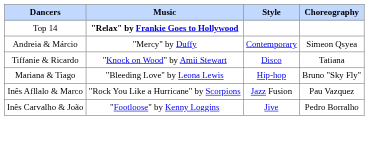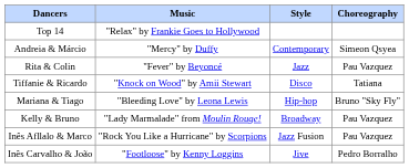Top 14 | Music: bold -> normal
+ row: Rita & Colin | "Fever" by Beyoncé | Jazz | Pau Vazquez
+ row: Kelly & Bruno | "Lady Marmalade" from Moulin Rouge! | Broadway | Pau Vazquez
